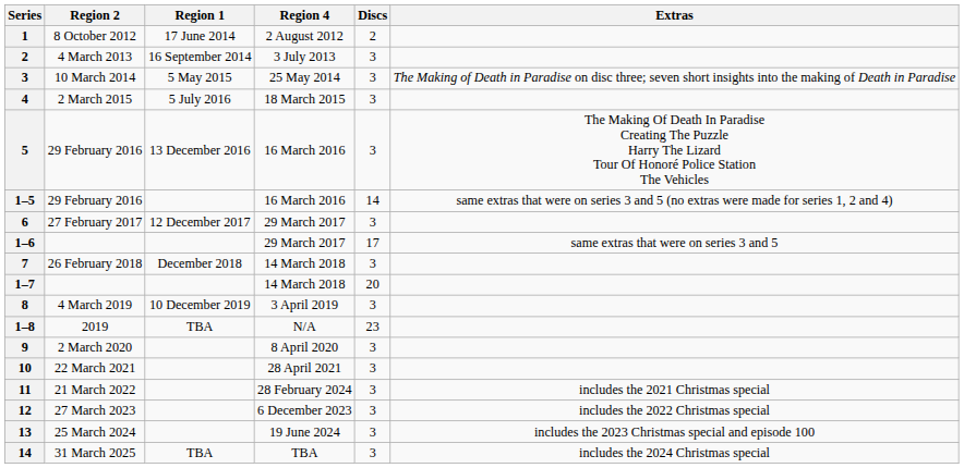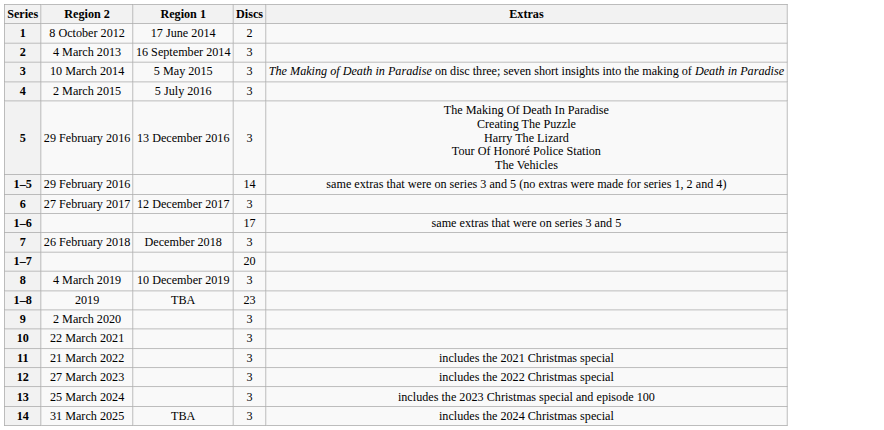- column: Region 4 | 2 August 2012 | 3 July 2013 | 25 May 2014 | 18 March 2015 | 16 March 2016 | 16 March 2016 | 29 March 2017 | 29 March 2017 | 14 March 2018 | 14 March 2018 | 3 April 2019 | N/A | 8 April 2020 | 28 April 2021 | 28 February 2024 | 6 December 2023 | 19 June 2024 | TBA
